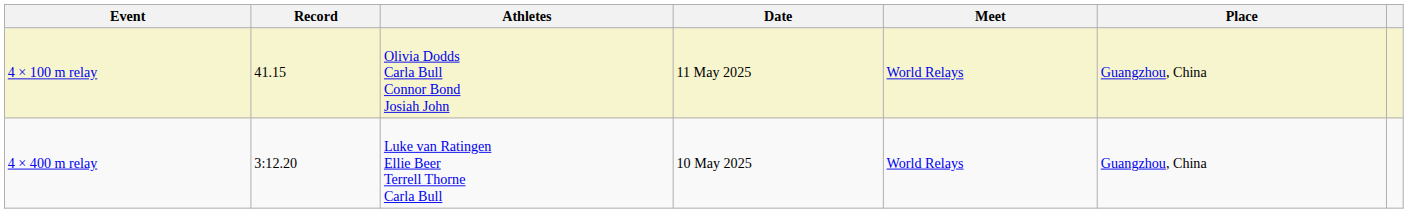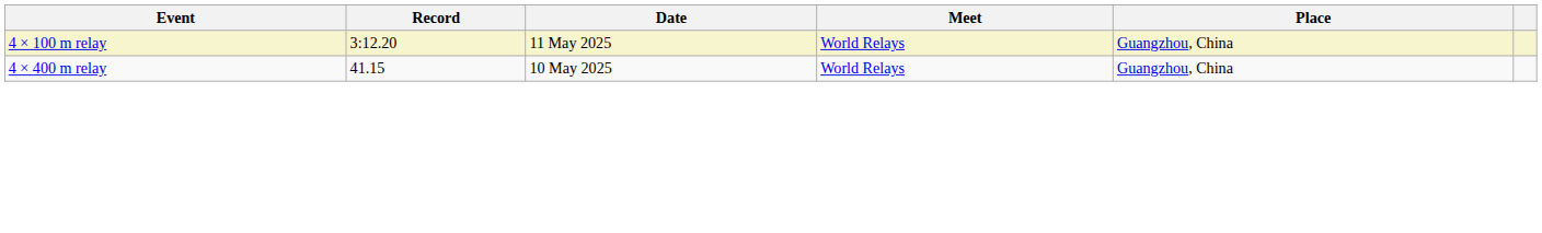- column: Athletes | Olivia Dodds Carla Bull Connor Bond Josiah John | Luke van Ratingen Ellie Beer Terrell Thorne Carla Bull
4 × 100 m relay | Record: 41.15 -> 3:12.20
4 × 400 m relay | Record: 3:12.20 -> 41.15
